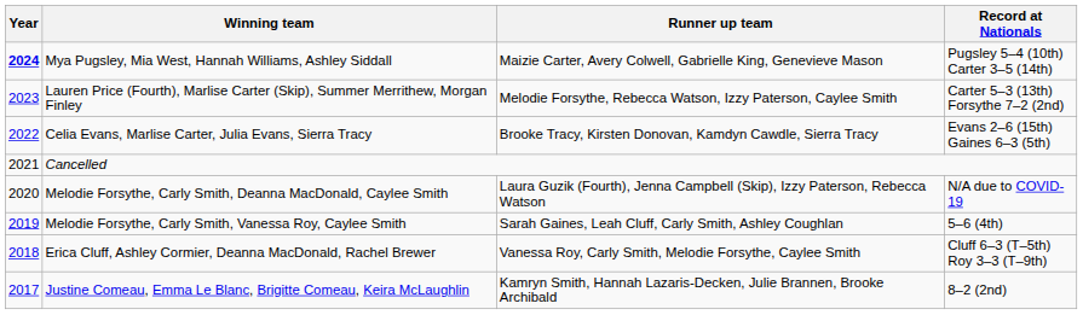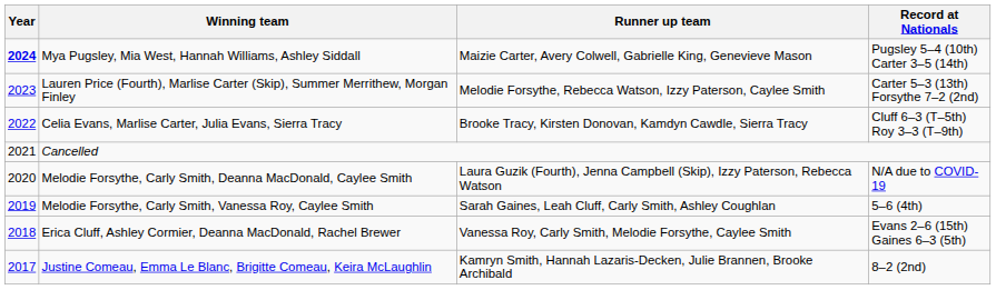Celia Evans, Marlise Carter, Julia Evans, Sierra Tracy | Record at Nationals: Evans 2–6 (15th) Gaines 6–3 (5th) -> Cluff 6–3 (T–5th) Roy 3–3 (T–9th)
Erica Cluff, Ashley Cormier, Deanna MacDonald, Rachel Brewer | Record at Nationals: Cluff 6–3 (T–5th) Roy 3–3 (T–9th) -> Evans 2–6 (15th) Gaines 6–3 (5th)
